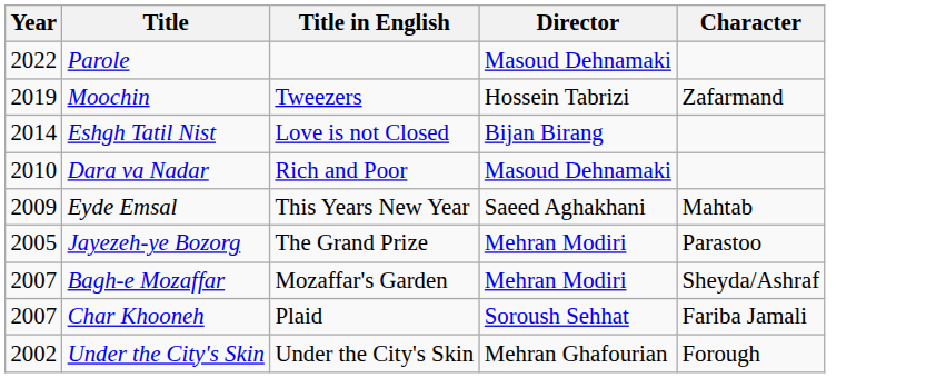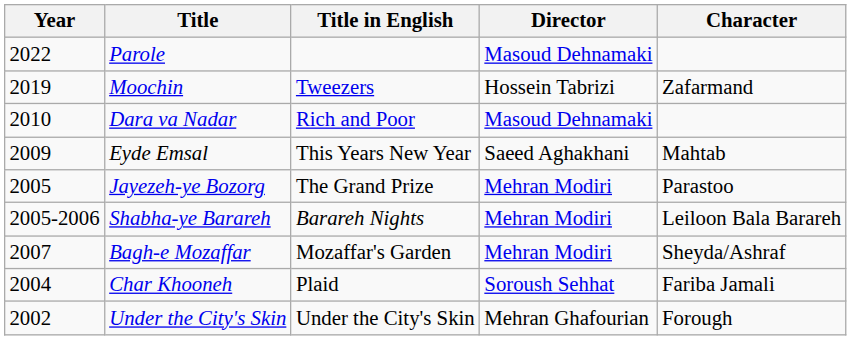- row: 2014 | Eshgh Tatil Nist | Love is not Closed | Bijan Birang
+ row: 2005-2006 | Shabha-ye Barareh | Barareh Nights | Mehran Modiri | Leiloon Bala Barareh
Char Khooneh | Year: 2007 -> 2004
